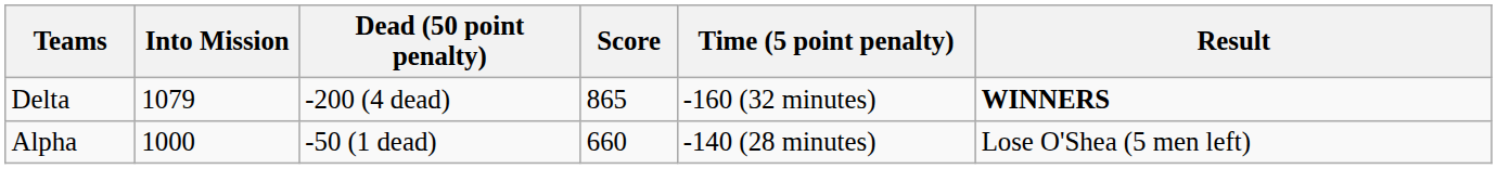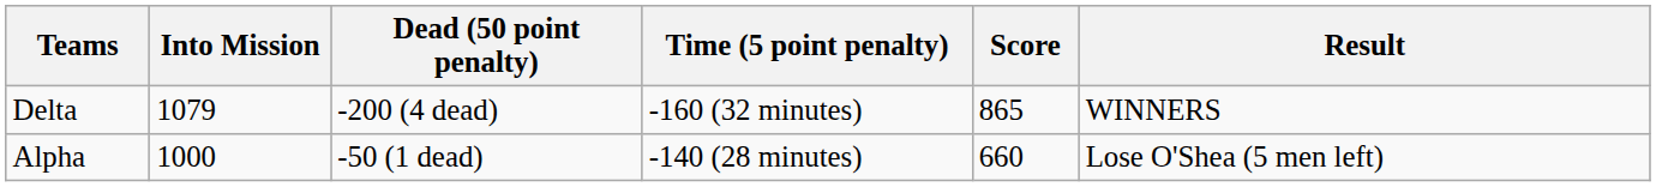columns swapped: Time (5 point penalty) <-> Score
Delta | Result: bold -> normal
